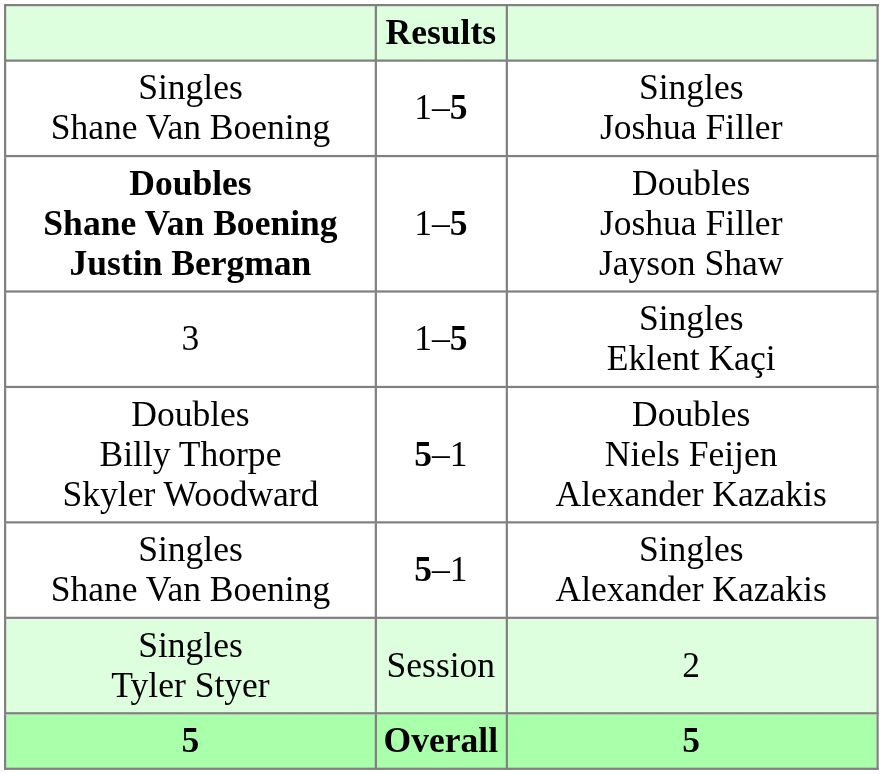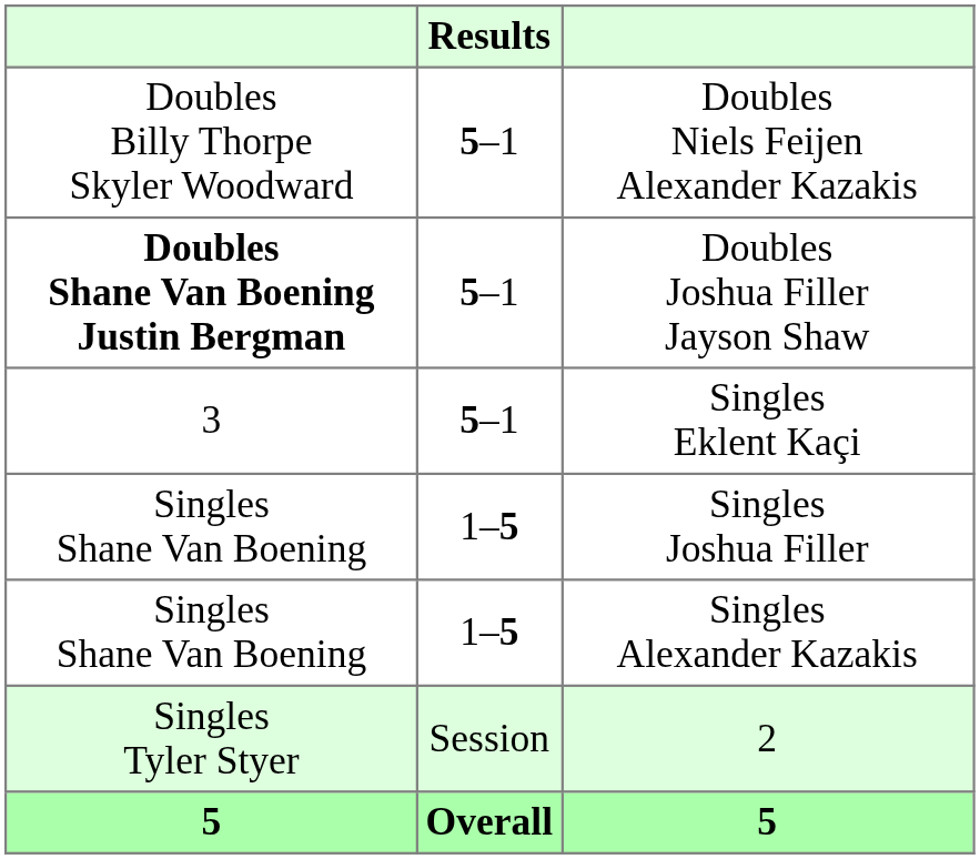rows swapped: Singles Joshua Filler <-> Doubles Niels Feijen Alexander Kazakis
Doubles Joshua Filler Jayson Shaw | Results: 1–5 -> 5–1
Singles Eklent Kaçi | Results: 1–5 -> 5–1
Singles Alexander Kazakis | Results: 5–1 -> 1–5
